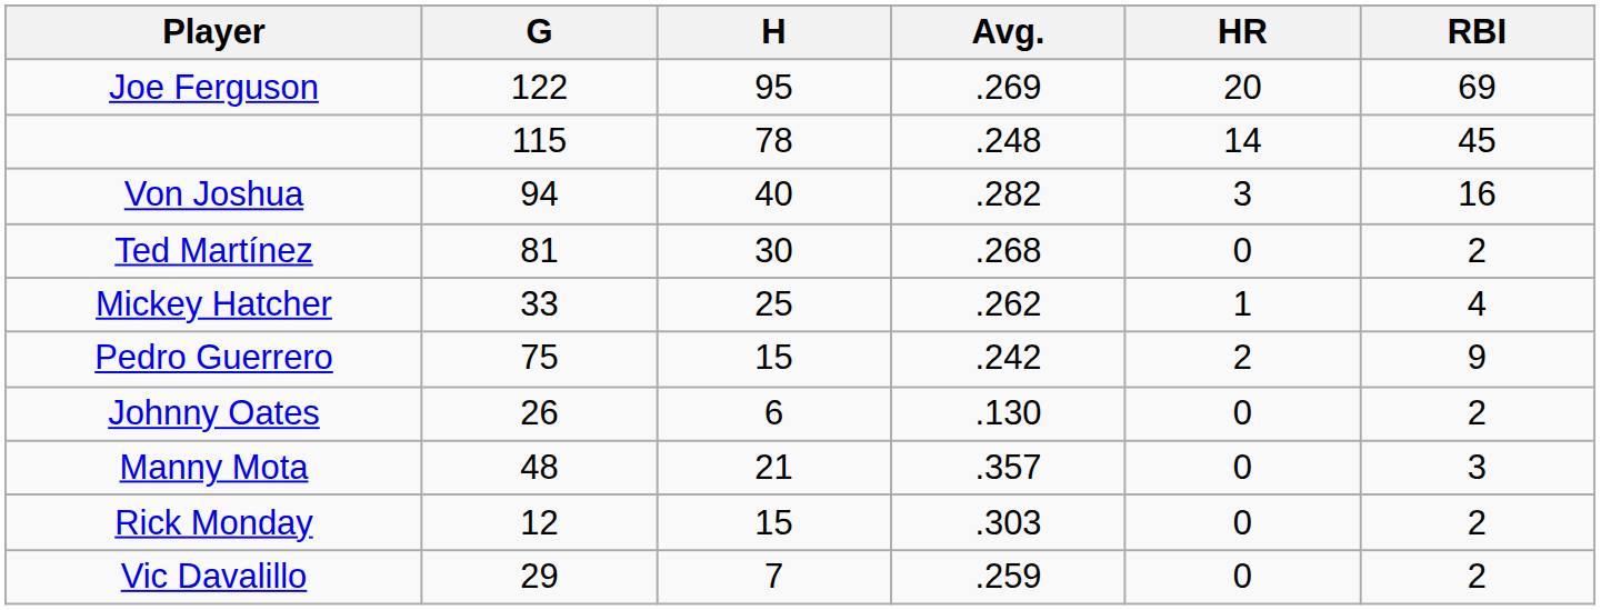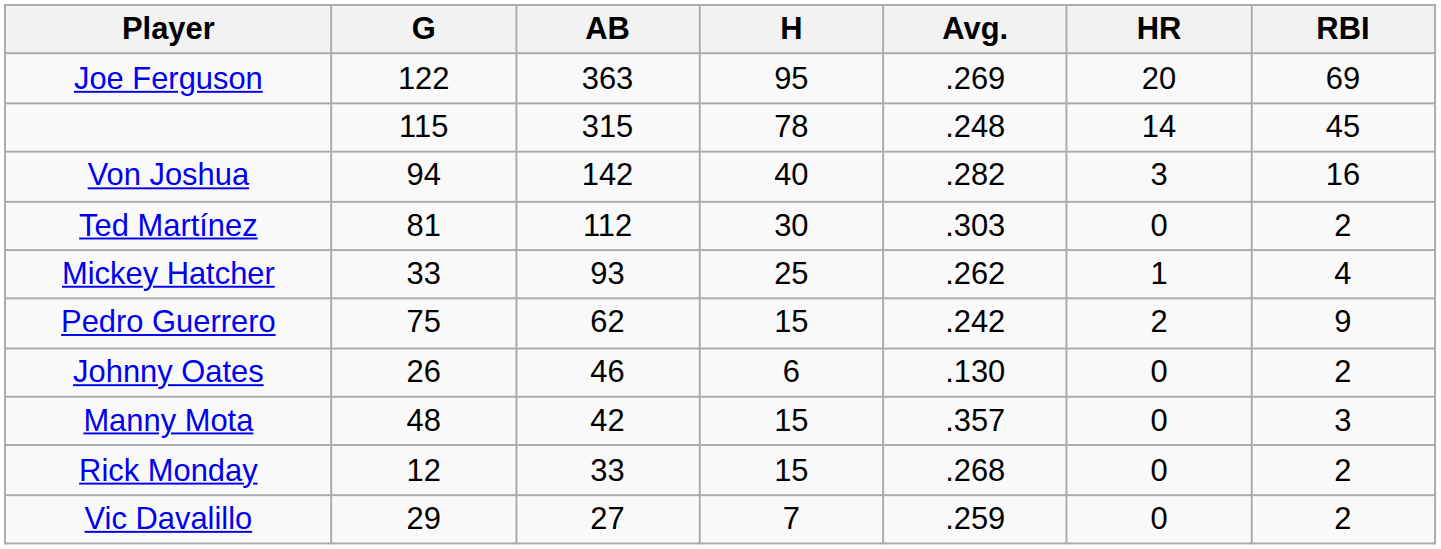+ column: AB | 363 | 315 | 142 | 112 | 93 | 62 | 46 | 42 | 33 | 27
Ted Martínez | Avg.: .268 -> .303
Manny Mota | H: 21 -> 15
Rick Monday | Avg.: .303 -> .268
